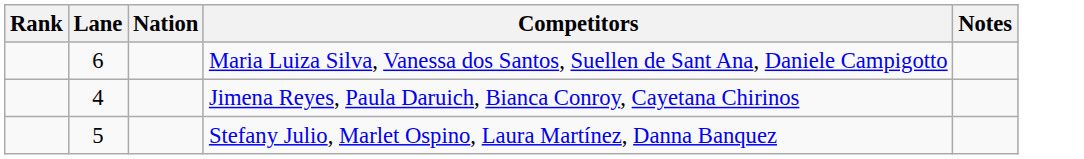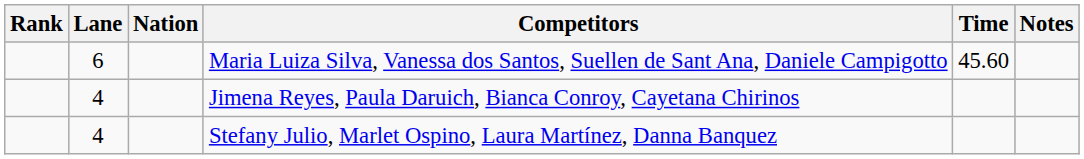+ column: Time | 45.60
Stefany Julio, Marlet Ospino, Laura Martínez, Danna Banquez | Lane: 5 -> 4
